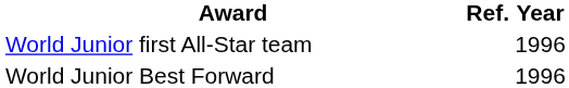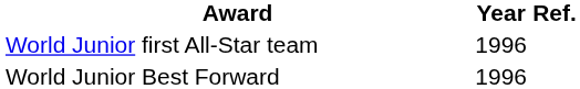columns swapped: Year <-> Ref.
